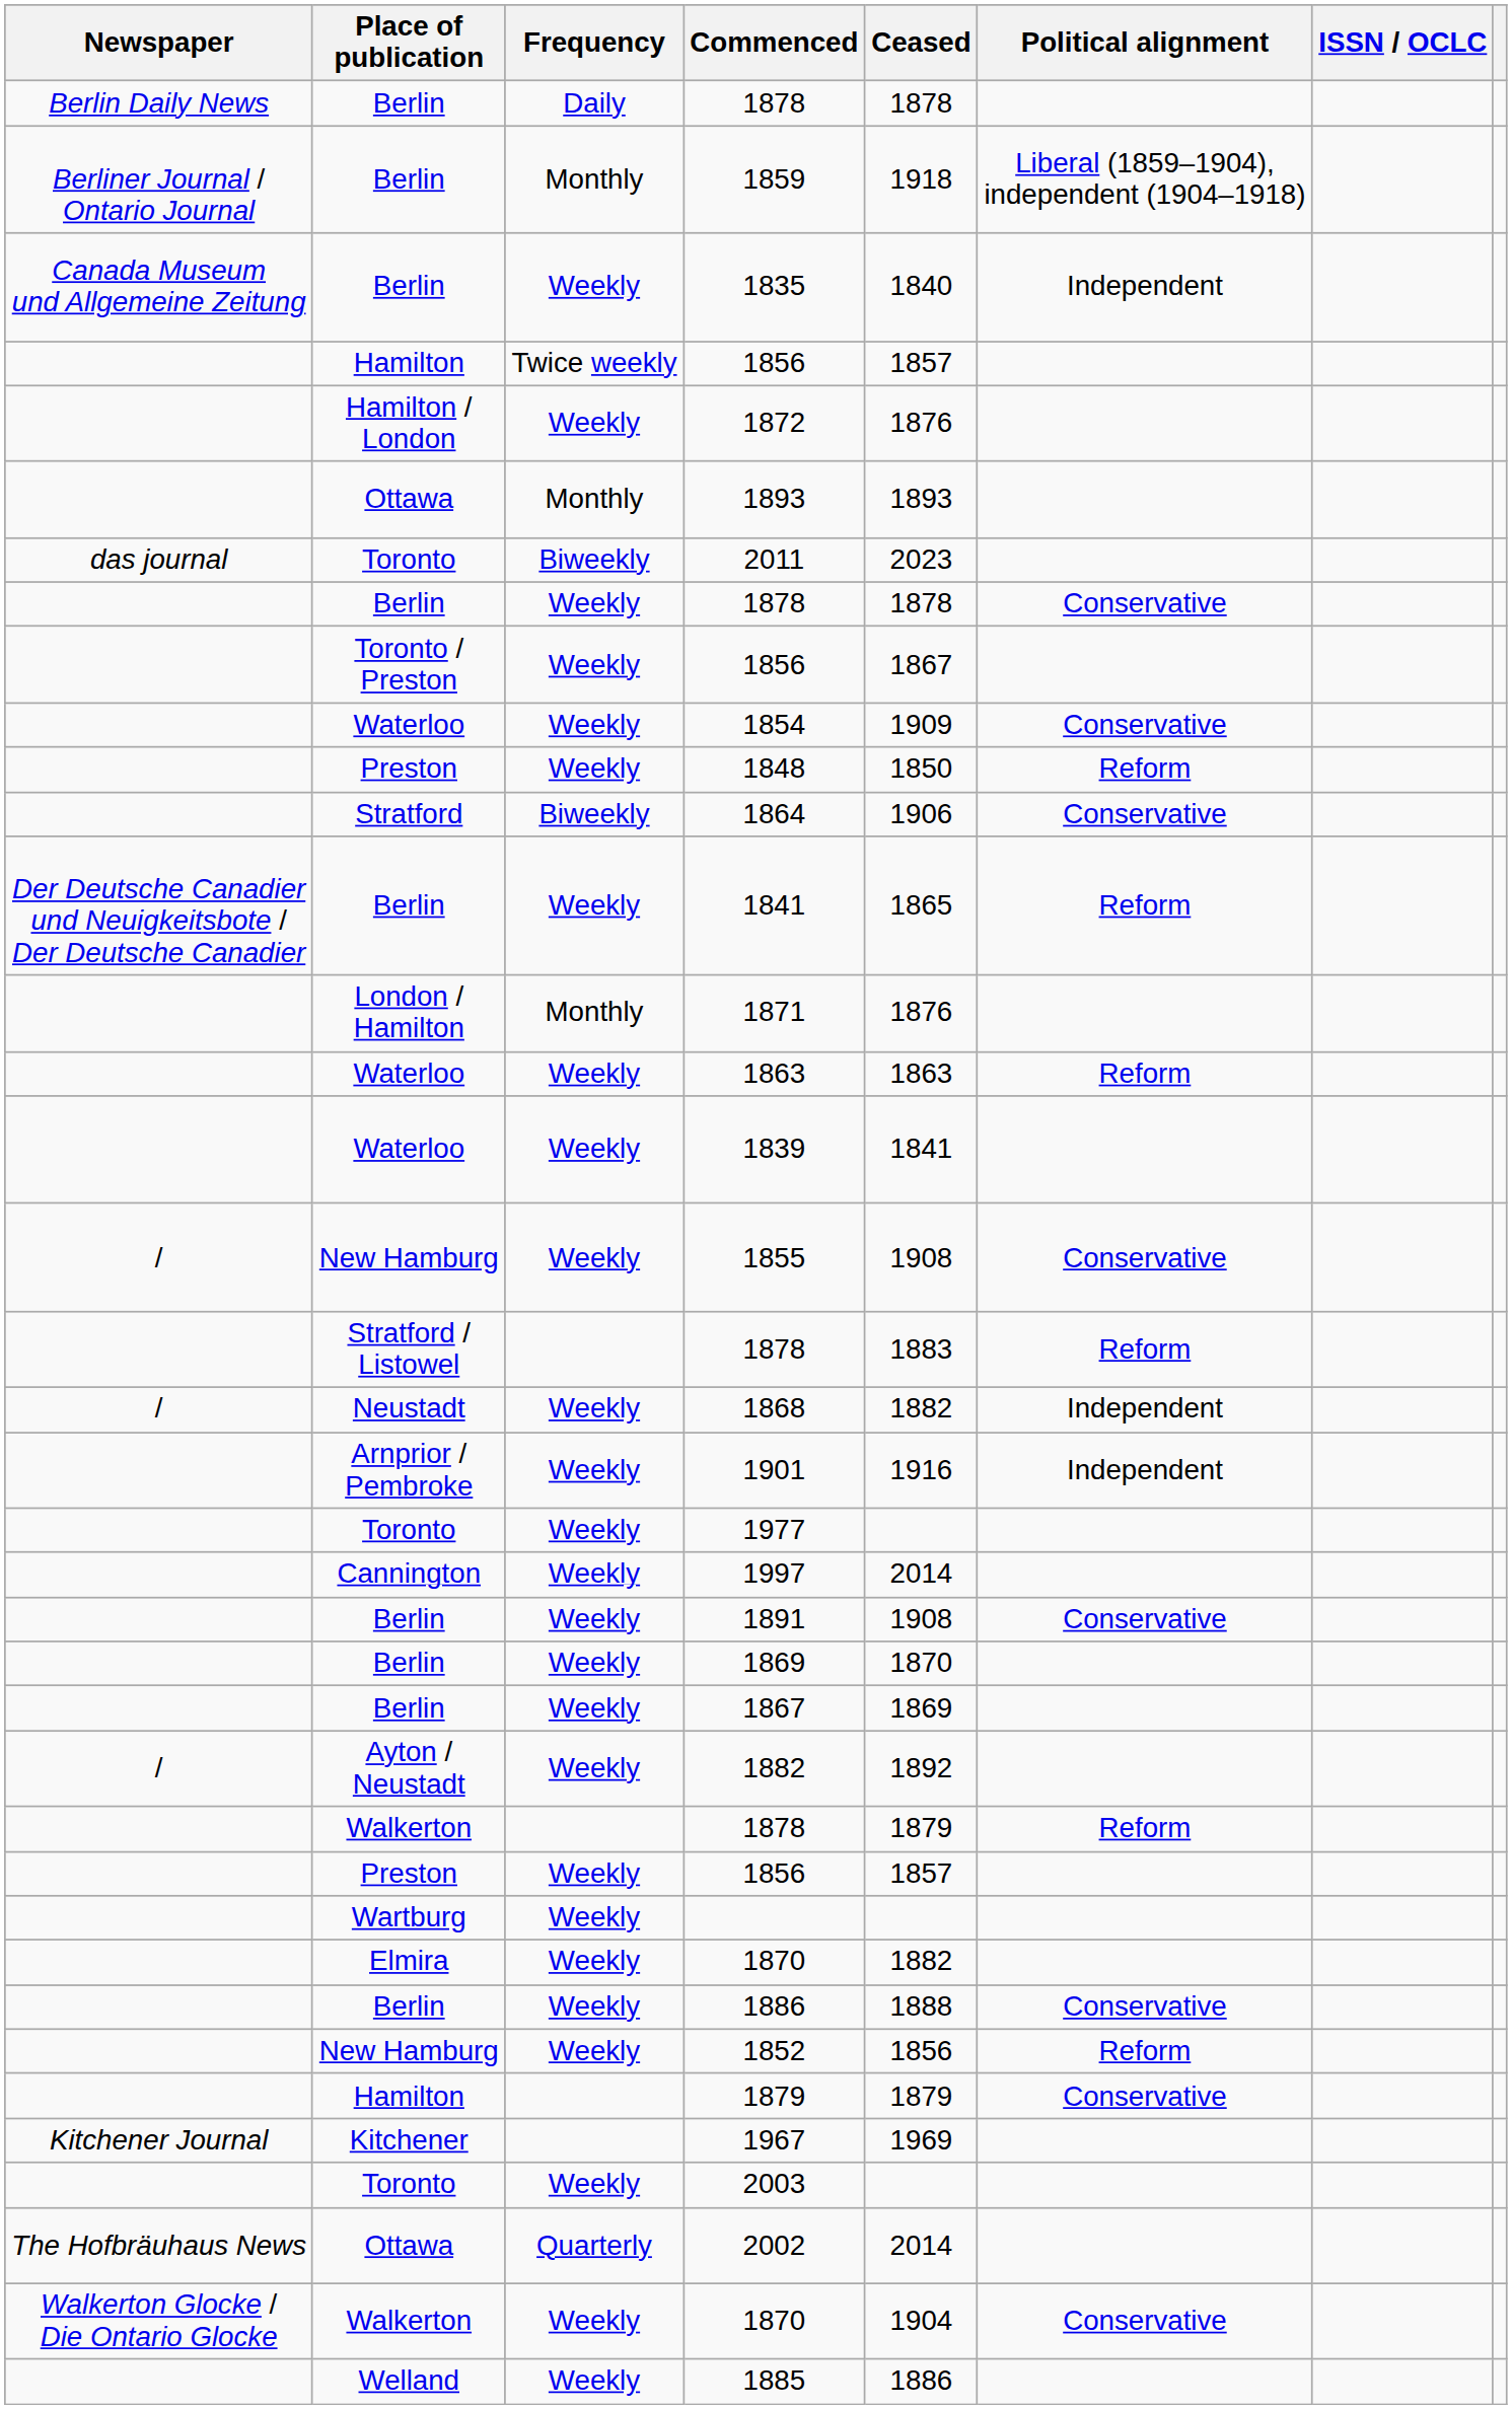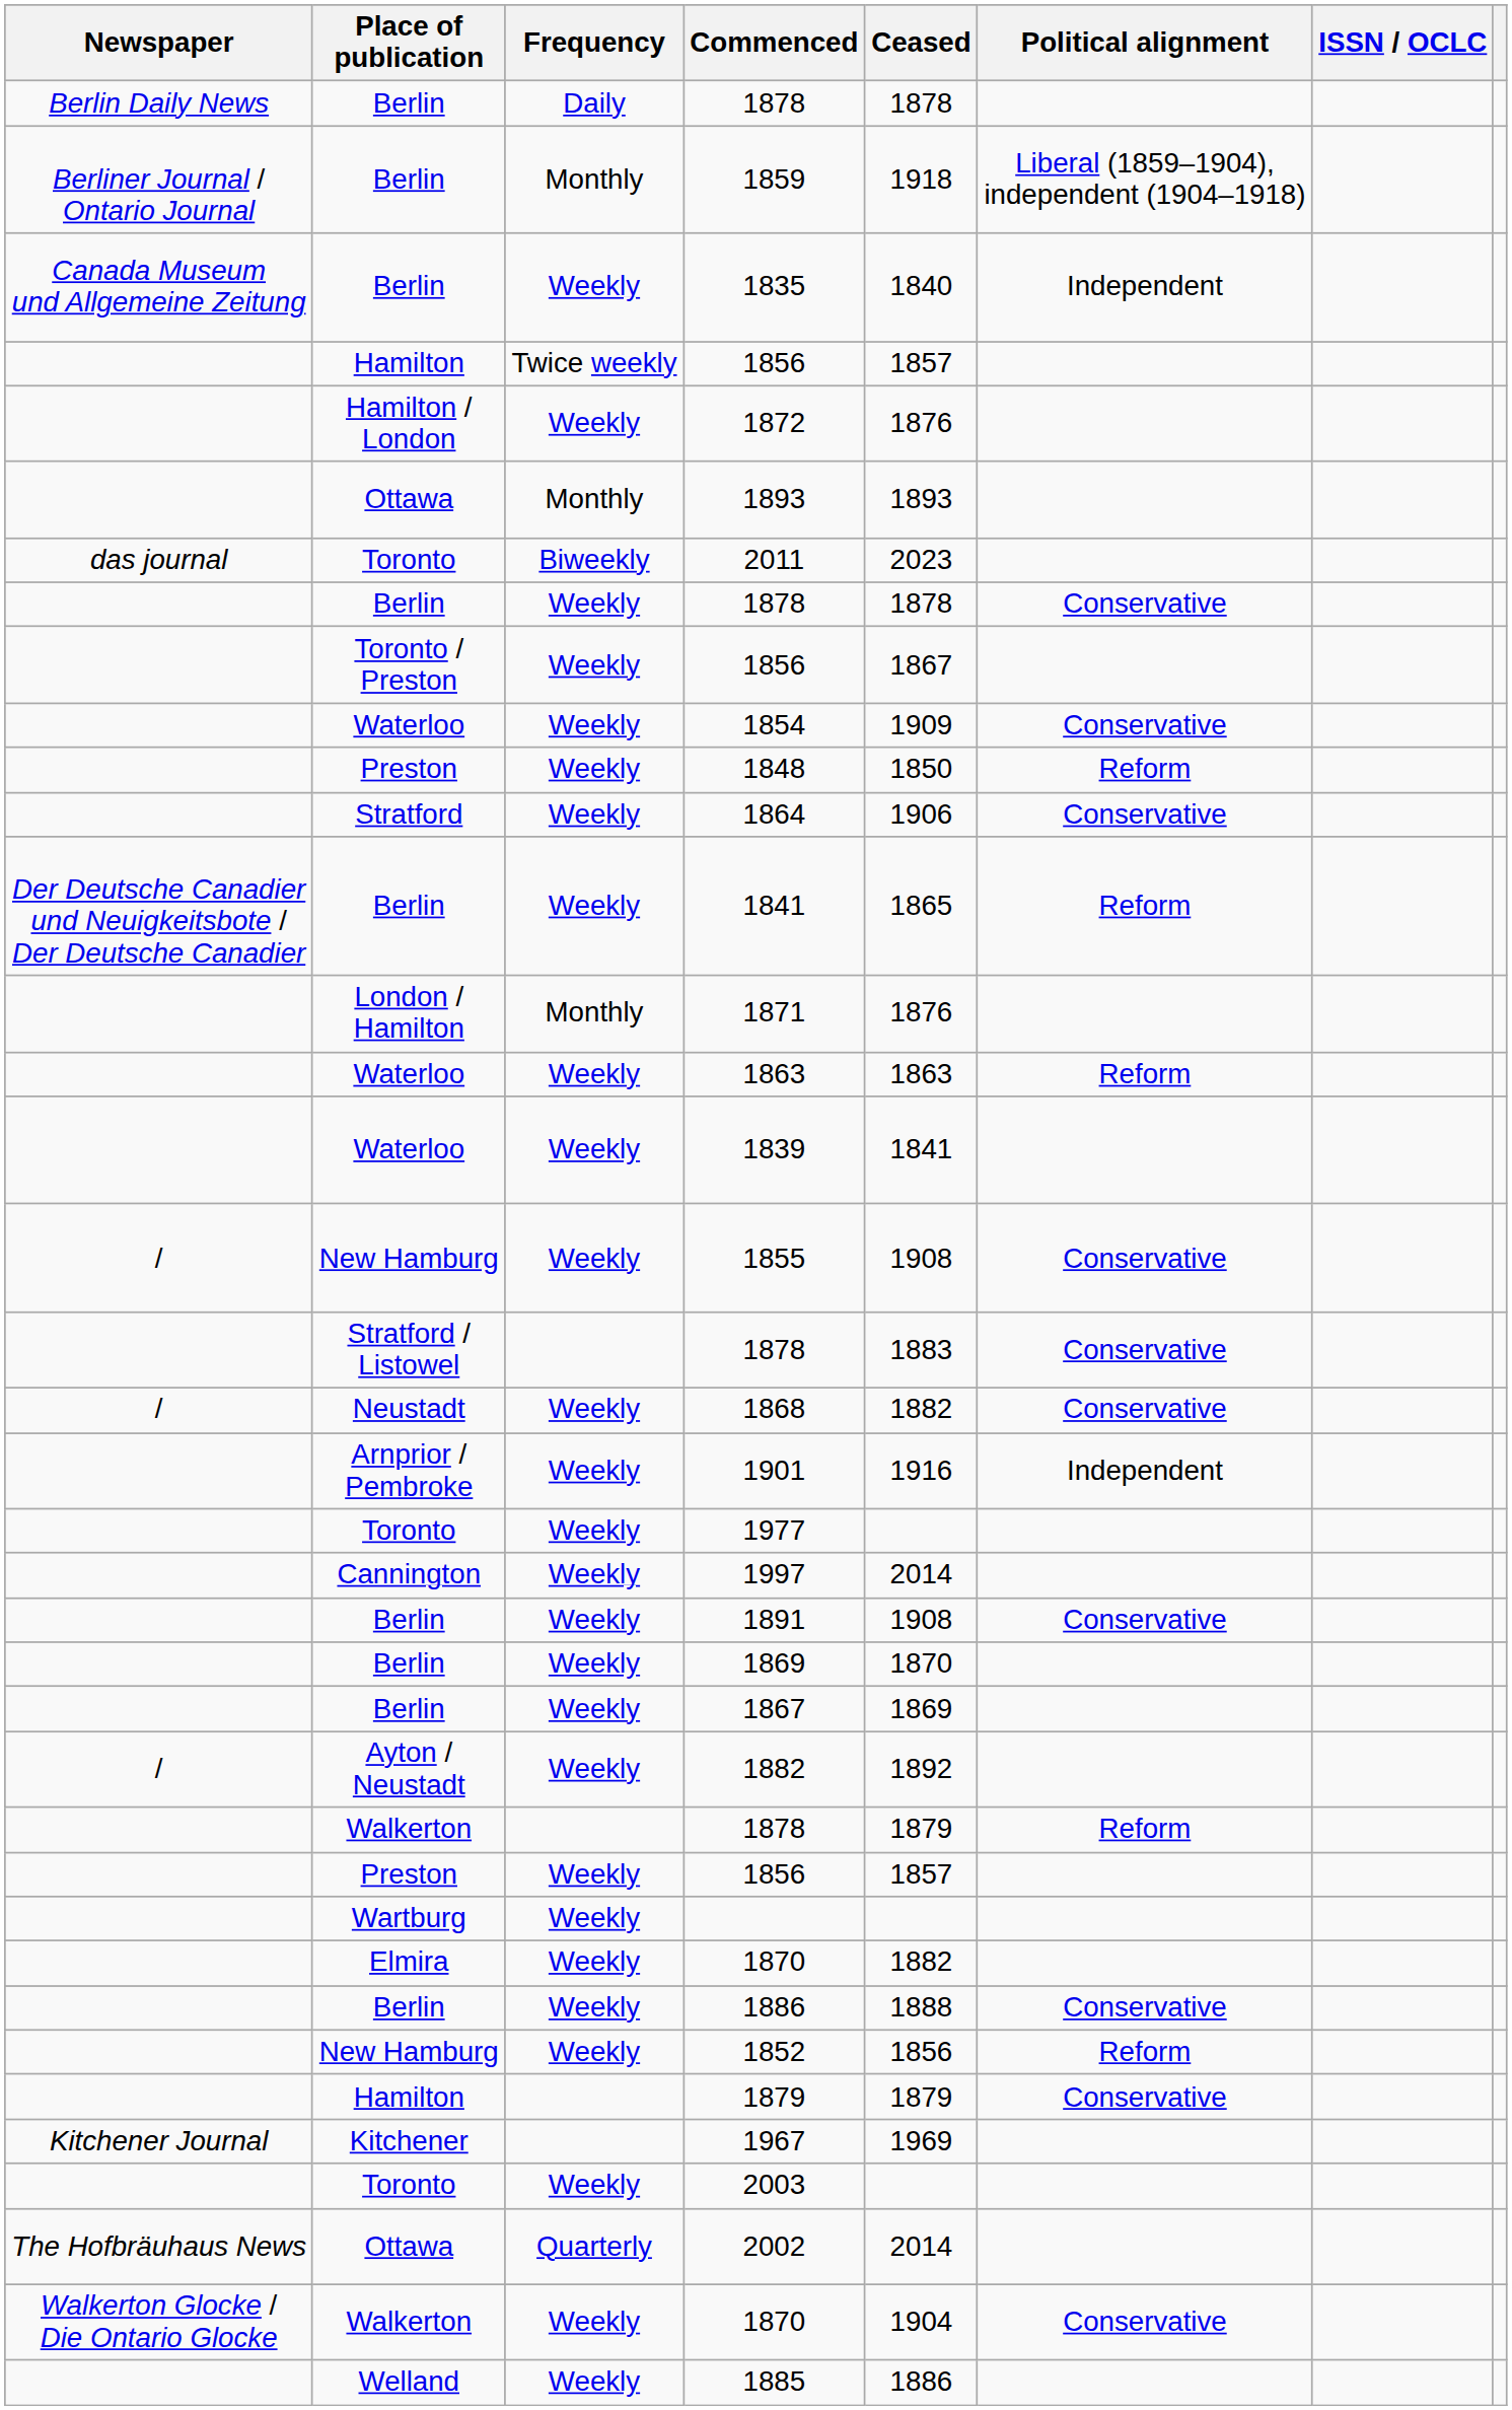1864 | Frequency: Biweekly -> Weekly
Stratford / Listowel / 1878 | Political alignment: Reform -> Conservative
1868 | Political alignment: Independent -> Conservative
